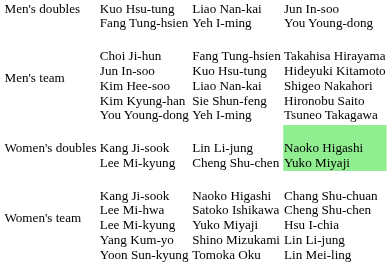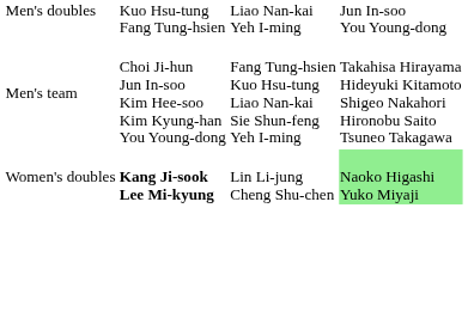Women's doubles | column 2: normal -> bold
- row: Women's team | Kang Ji-sook Lee Mi-hwa Lee Mi-kyung Yang Kum-yo Yoon Sun-kyung | Naoko Higashi Satoko Ishikawa Yuko Miyaji Shino Mizukami Tomoka Oku | Chang Shu-chuan Cheng Shu-chen Hsu I-chia Lin Li-jung Lin Mei-ling
